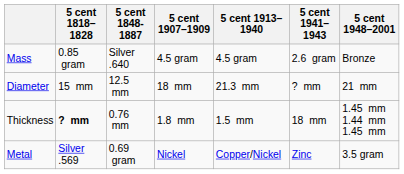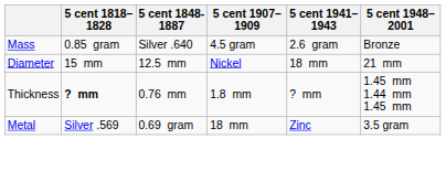- column: 5 cent 1913–1940 | 4.5 gram | 21.3 mm | 1.5 mm | Copper/Nickel
Diameter | 5 cent 1907–1909: 18 mm -> Nickel
Diameter | 5 cent 1941–1943: ? mm -> 18 mm
Thickness | 5 cent 1941–1943: 18 mm -> ? mm
Metal | 5 cent 1907–1909: Nickel -> 18 mm
